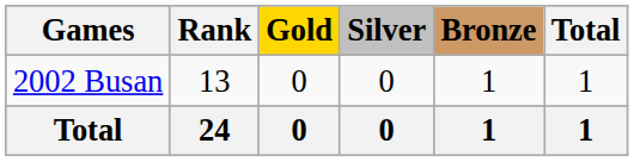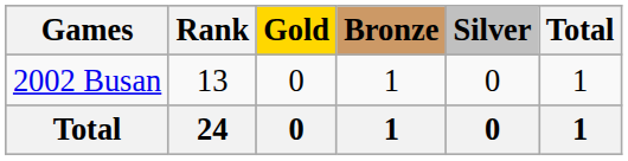columns swapped: Silver <-> Bronze
